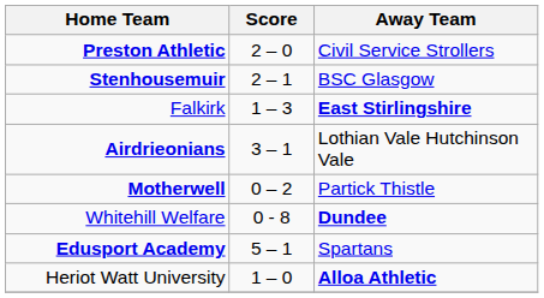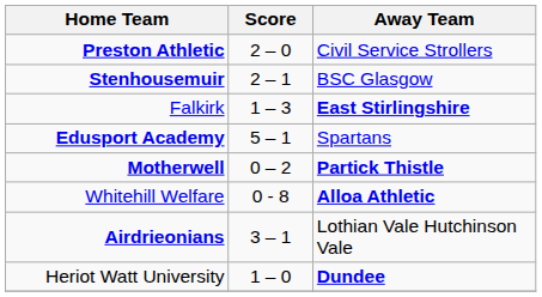rows swapped: Airdrieonians <-> Edusport Academy
Motherwell | Away Team: normal -> bold
Whitehill Welfare | Away Team: Dundee -> Alloa Athletic
Heriot Watt University | Away Team: Alloa Athletic -> Dundee
